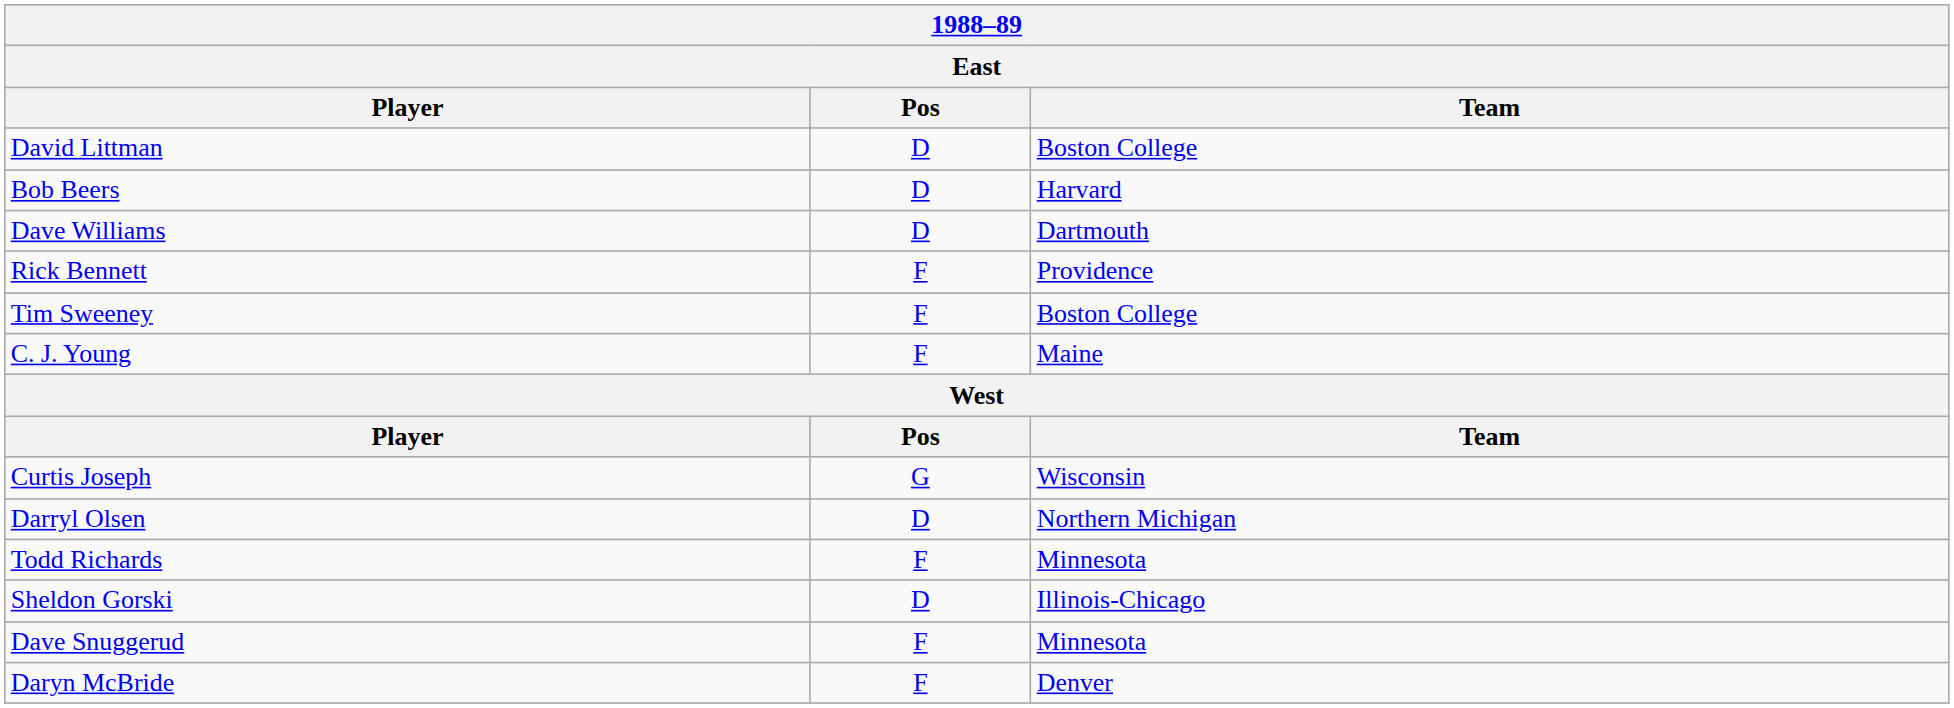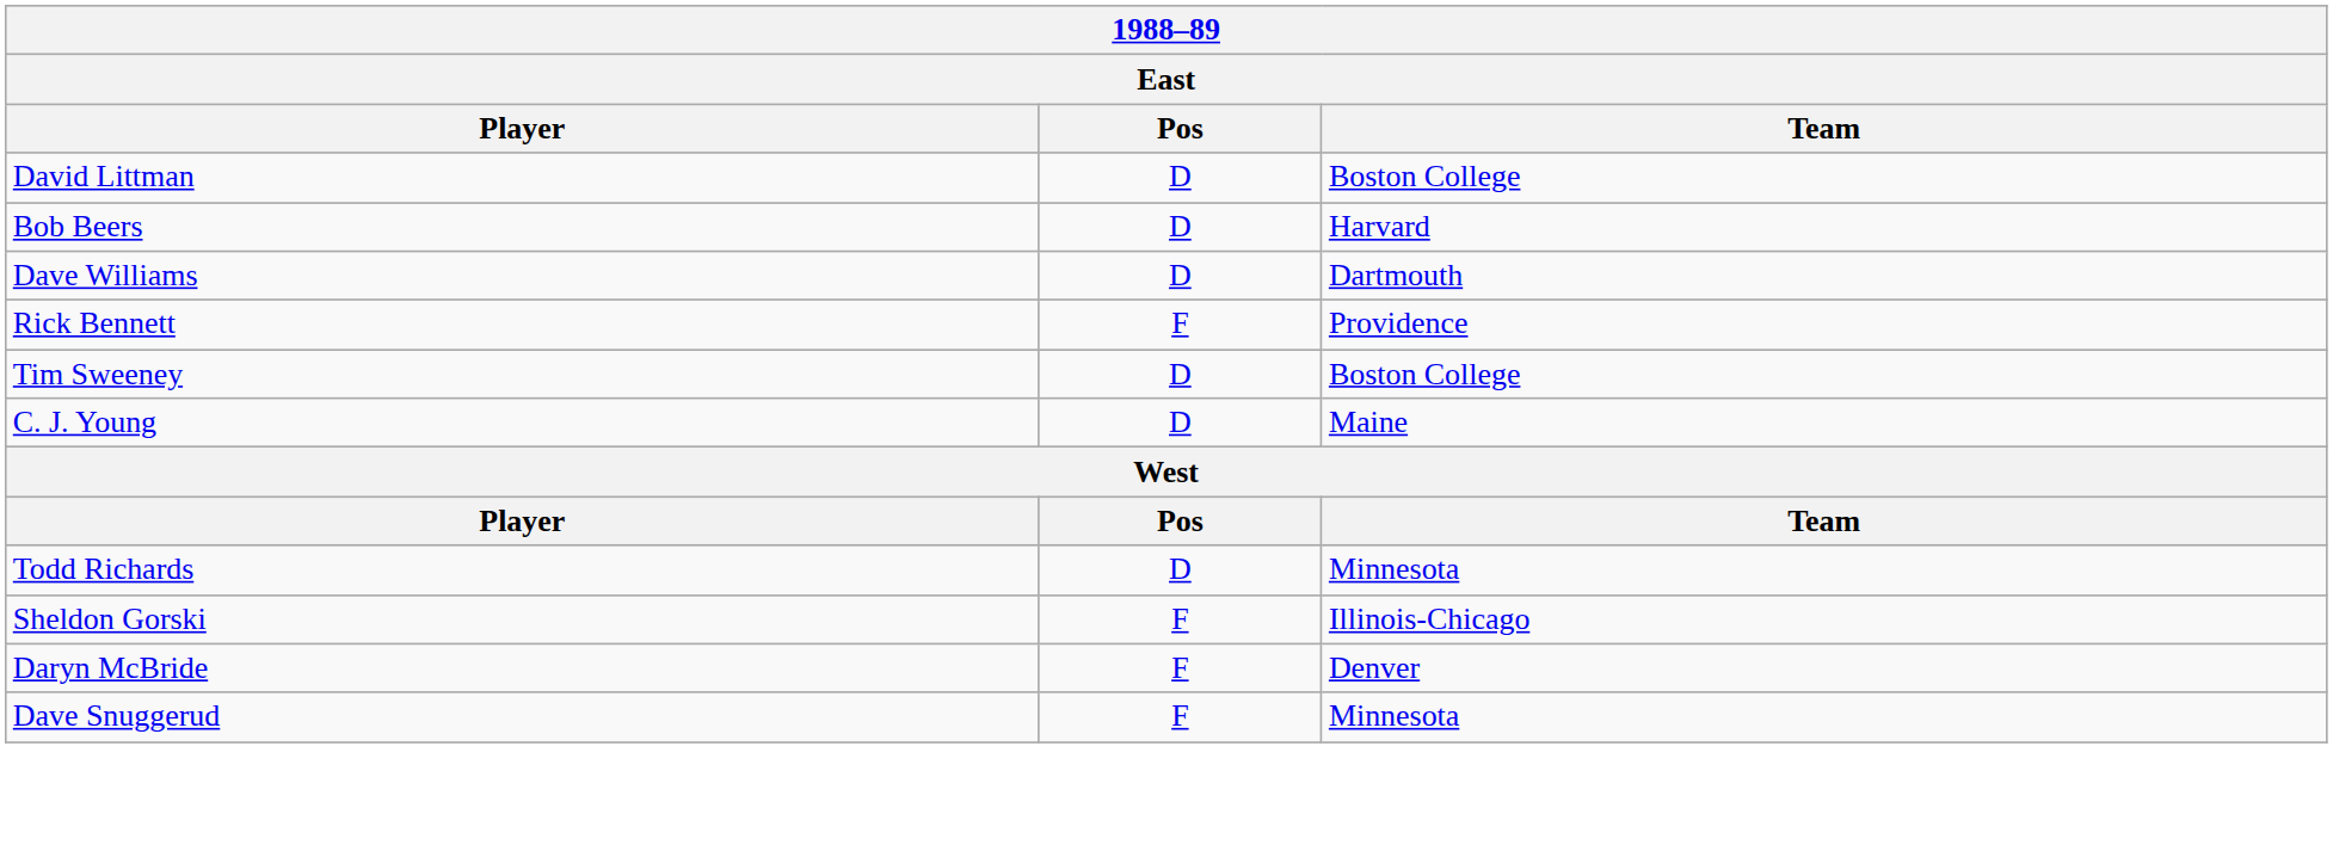Tim Sweeney | Pos: F -> D
C. J. Young | Pos: F -> D
- row: Curtis Joseph | G | Wisconsin
- row: Darryl Olsen | D | Northern Michigan
Todd Richards | Pos: F -> D
Sheldon Gorski | Pos: D -> F
rows swapped: Daryn McBride <-> Dave Snuggerud
